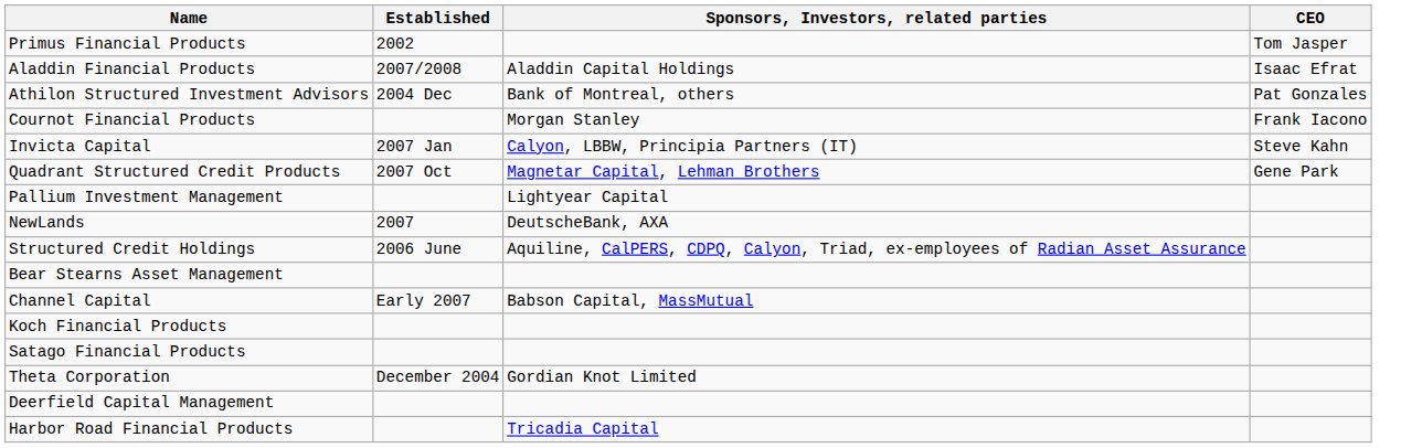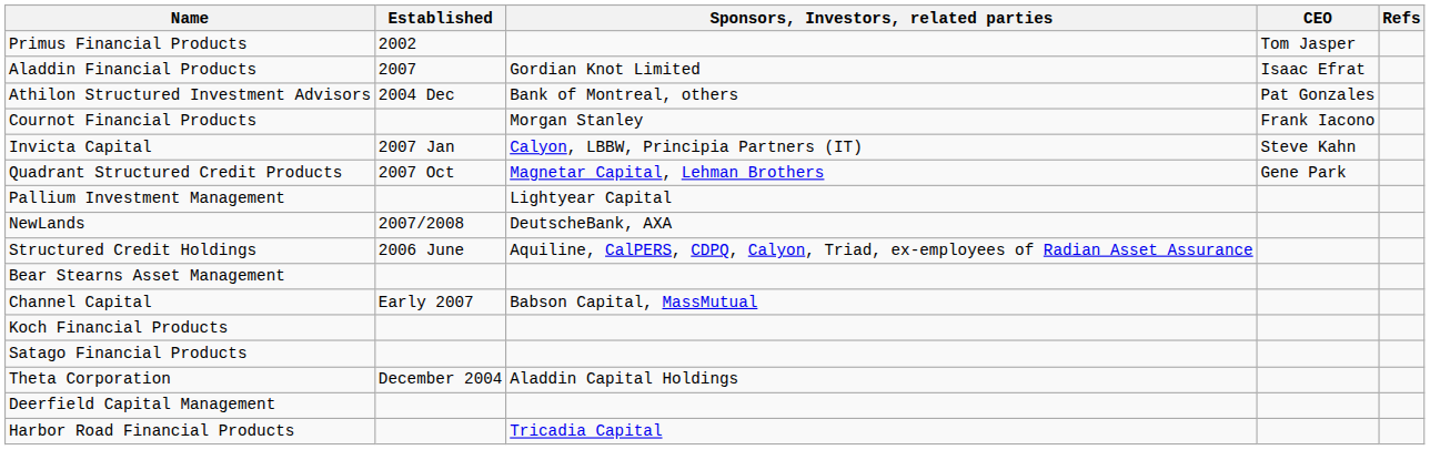+ column: Refs
Aladdin Financial Products | Established: 2007/2008 -> 2007
Aladdin Financial Products | Sponsors, Investors, related parties: Aladdin Capital Holdings -> Gordian Knot Limited
NewLands | Established: 2007 -> 2007/2008
Theta Corporation | Sponsors, Investors, related parties: Gordian Knot Limited -> Aladdin Capital Holdings
